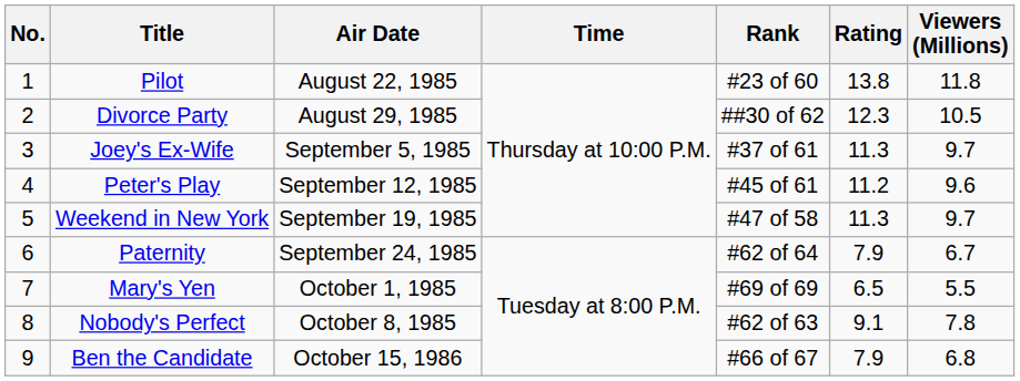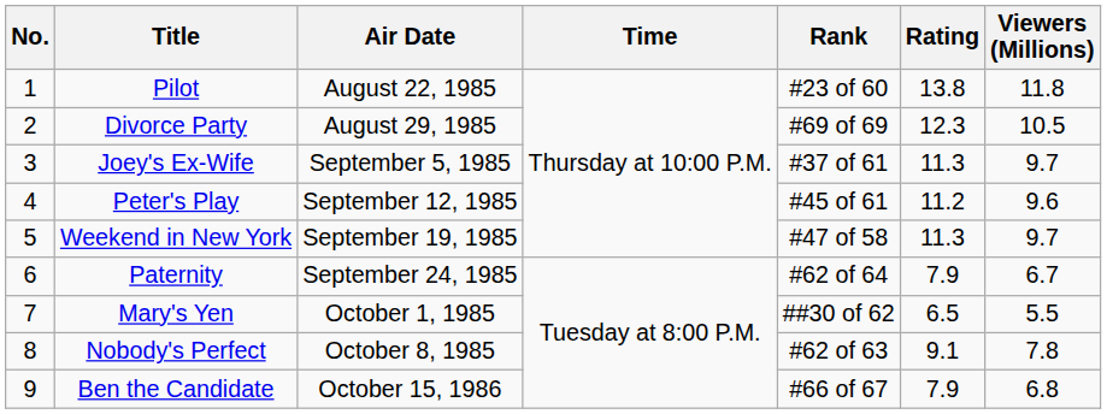Divorce Party | Rank: ##30 of 62 -> #69 of 69
Mary's Yen | Rank: #69 of 69 -> ##30 of 62
